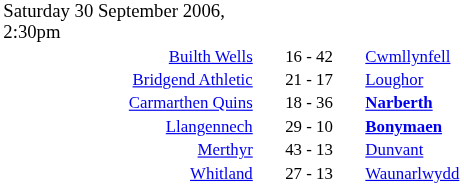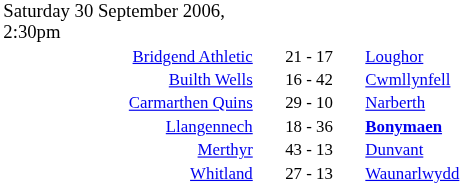rows swapped: Bridgend Athletic <-> Builth Wells
Carmarthen Quins | column 2: 18 - 36 -> 29 - 10
Carmarthen Quins | column 3: bold -> normal
Llangennech | column 2: 29 - 10 -> 18 - 36
